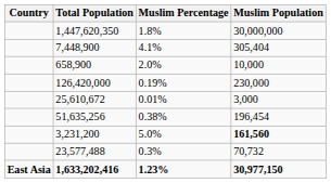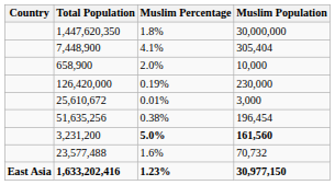3,231,200 | Muslim Percentage: normal -> bold
23,577,488 | Muslim Percentage: 0.3% -> 1.6%
